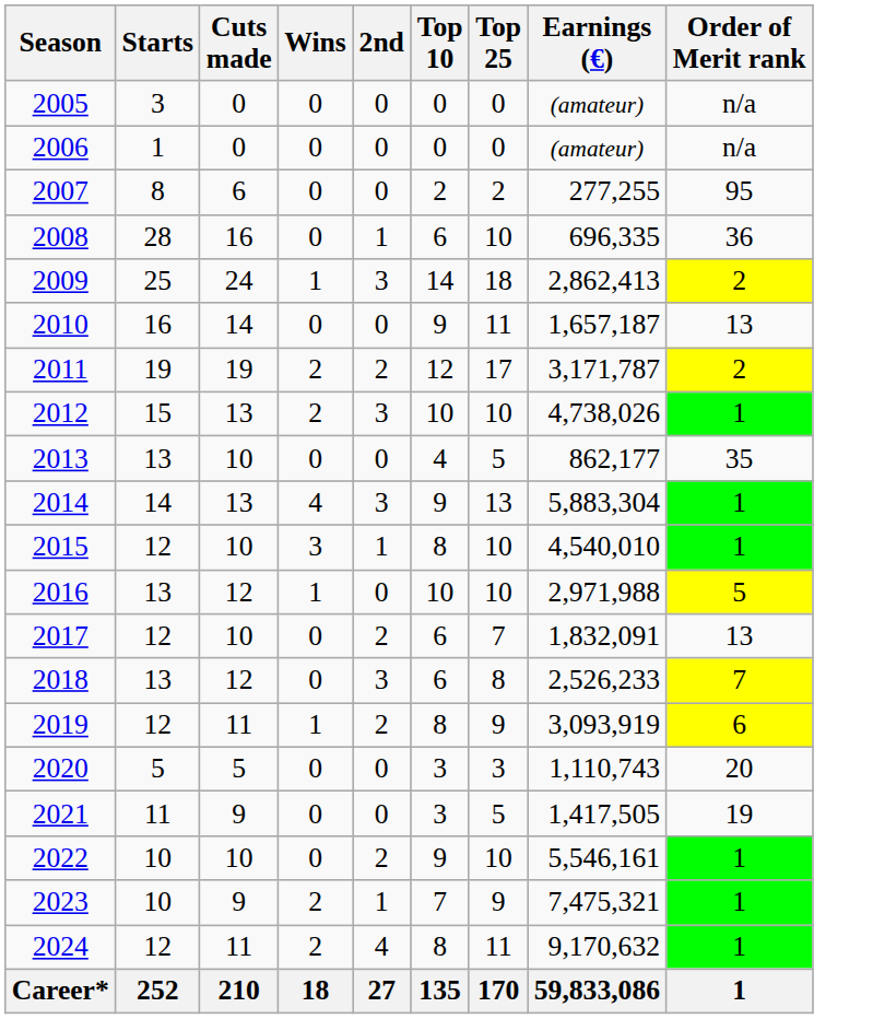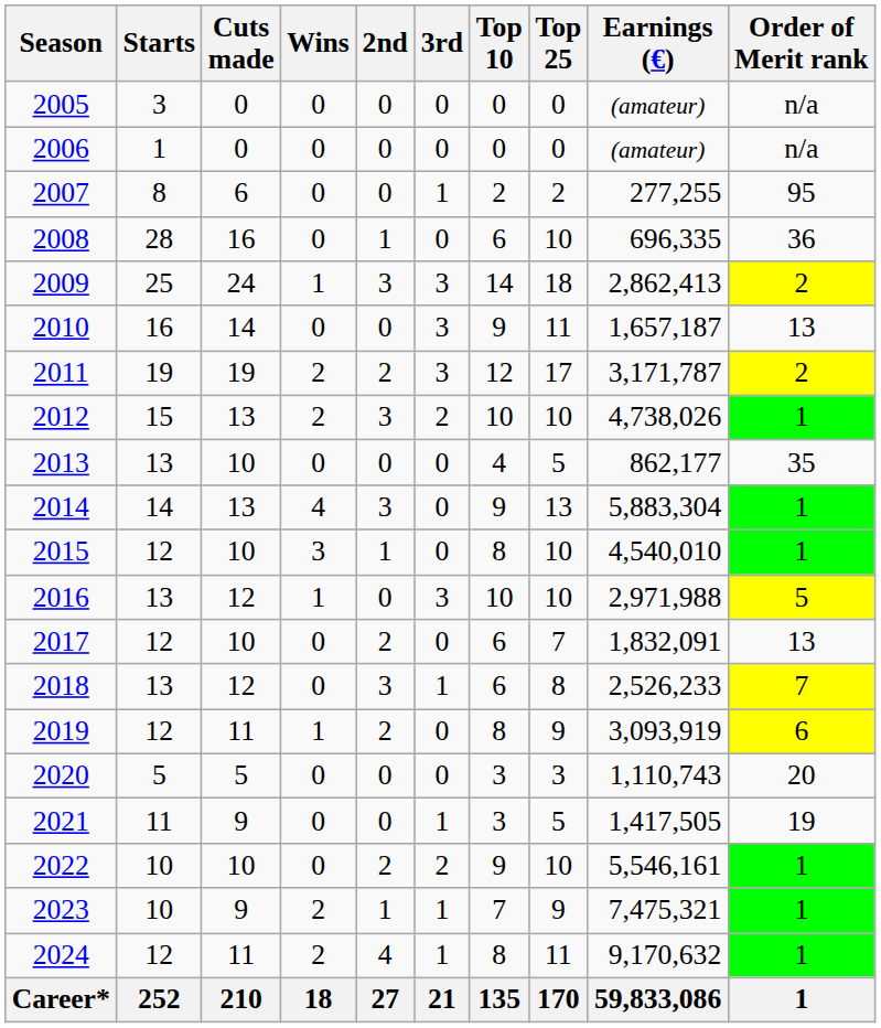+ column: 3rd | 0 | 0 | 1 | 0 | 3 | 3 | 3 | 2 | 0 | 0 | 0 | 3 | 0 | 1 | 0 | 0 | 1 | 2 | 1 | 1 | 21
